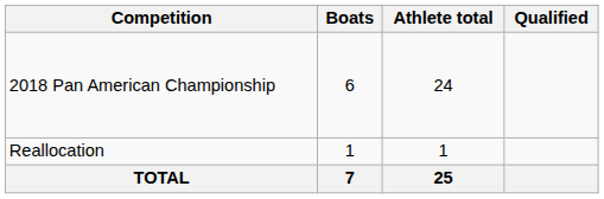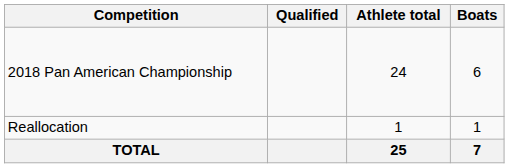columns swapped: Boats <-> Qualified
